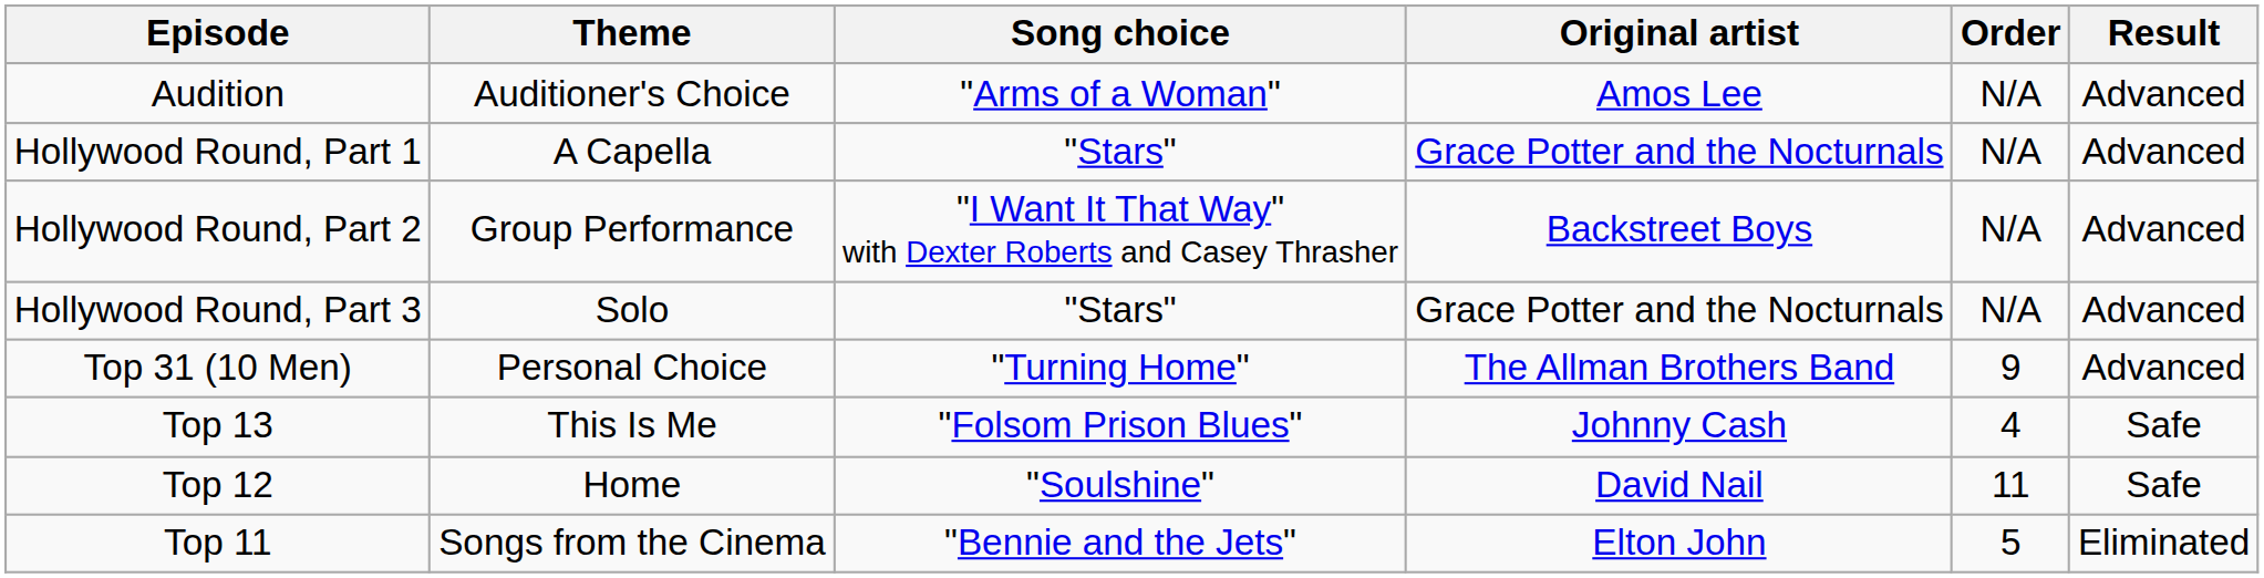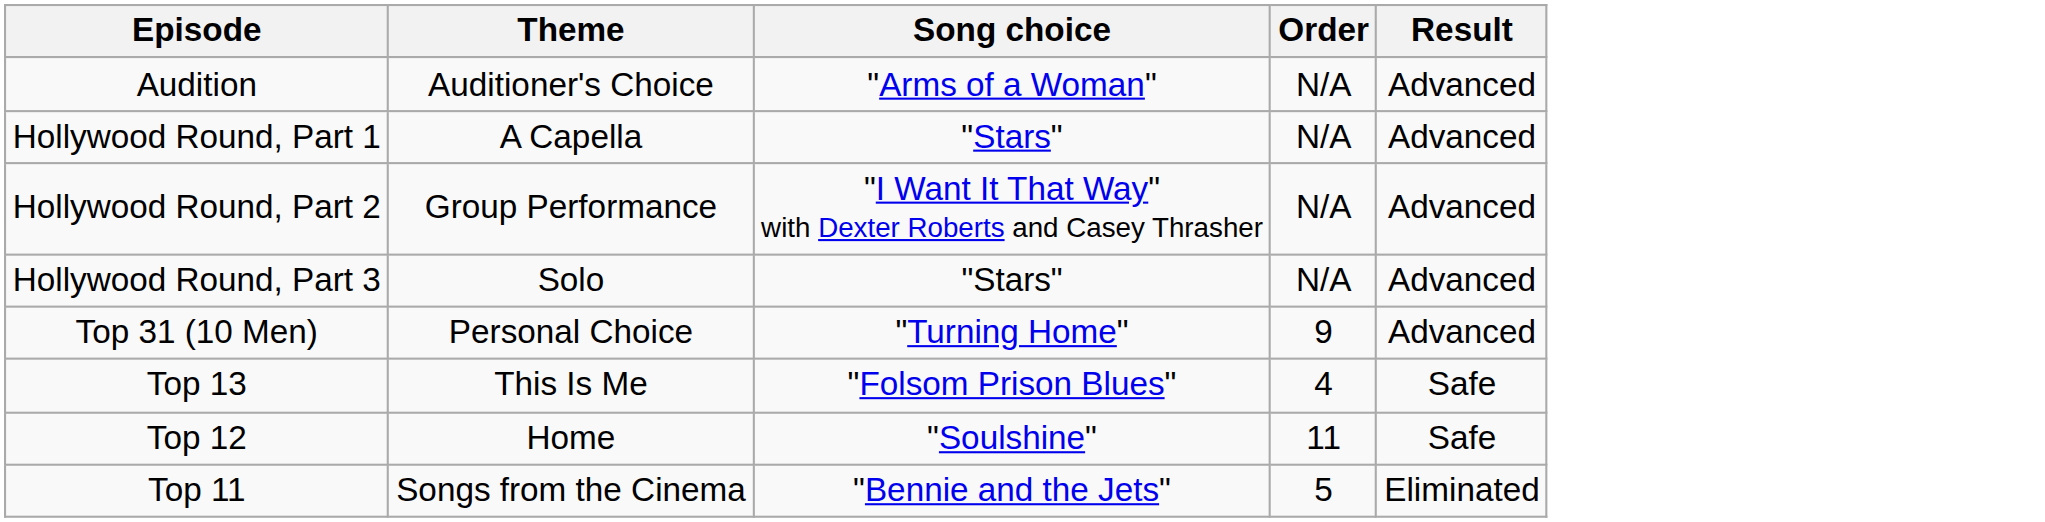- column: Original artist | Amos Lee | Grace Potter and the Nocturnals | Backstreet Boys | Grace Potter and the Nocturnals | The Allman Brothers Band | Johnny Cash | David Nail | Elton John
